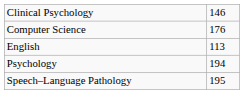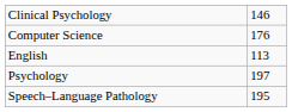Psychology | column 2: 194 -> 197
